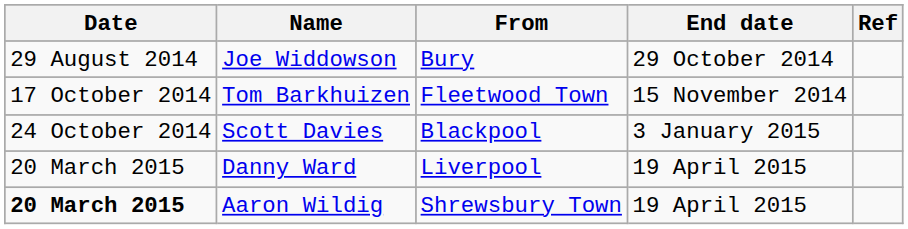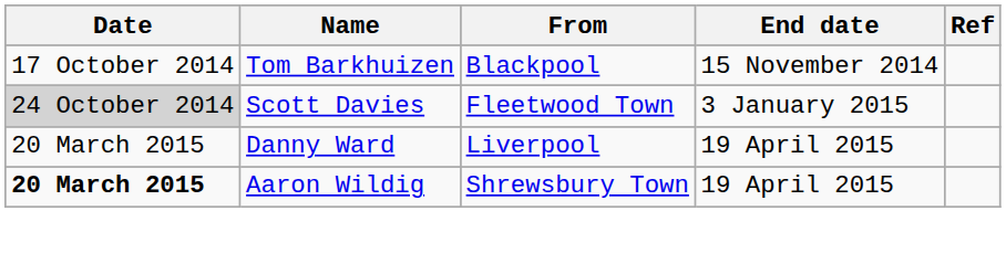- row: 29 August 2014 | Joe Widdowson | Bury | 29 October 2014
Tom Barkhuizen | From: Fleetwood Town -> Blackpool
Scott Davies | Date: no background -> lightgrey background
Scott Davies | From: Blackpool -> Fleetwood Town
